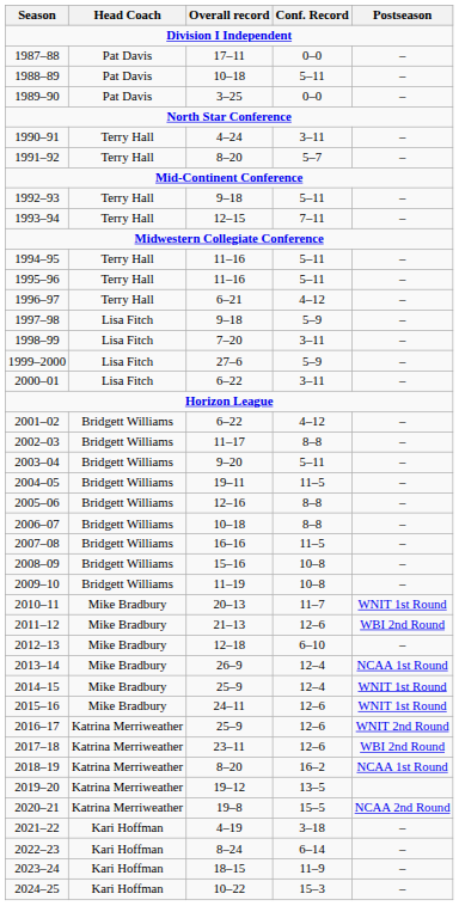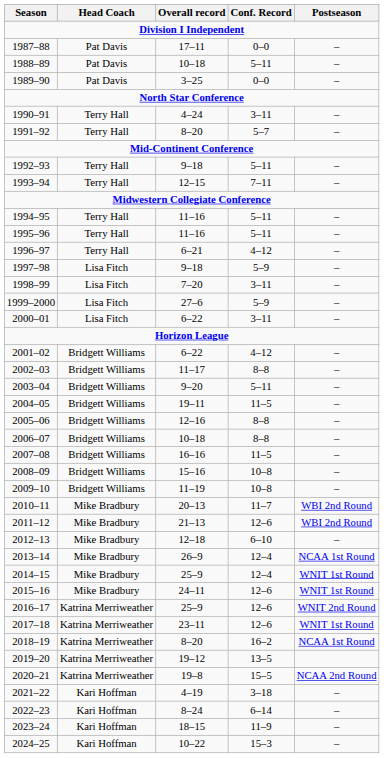2010–11 | Postseason: WNIT 1st Round -> WBI 2nd Round
2017–18 | Postseason: WBI 2nd Round -> WNIT 1st Round
